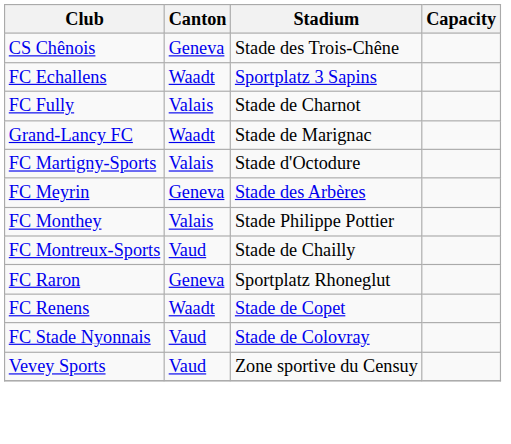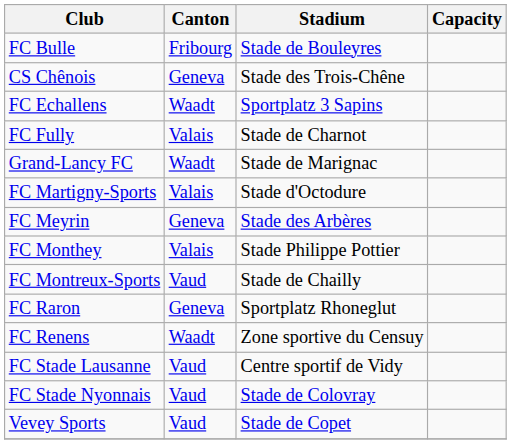+ row: FC Bulle | Fribourg | Stade de Bouleyres
FC Renens | Stadium: Stade de Copet -> Zone sportive du Censuy
+ row: FC Stade Lausanne | Vaud | Centre sportif de Vidy
Vevey Sports | Stadium: Zone sportive du Censuy -> Stade de Copet
